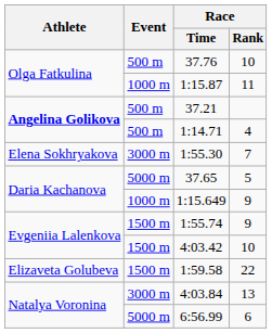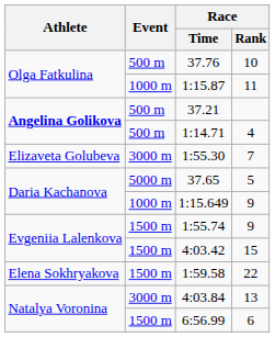1:55.30 | Athlete: Elena Sokhryakova -> Elizaveta Golubeva
4:03.42 | Race / Rank: 10 -> 15
1:59.58 | Athlete: Elizaveta Golubeva -> Elena Sokhryakova
6:56.99 | Event: 5000 m -> 1500 m
